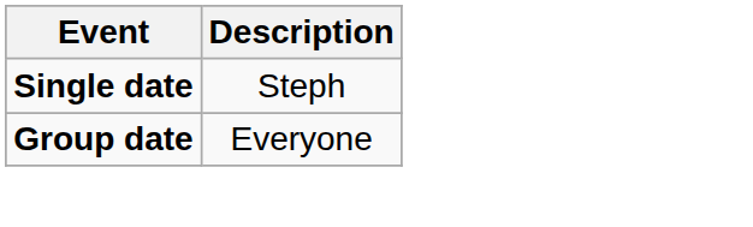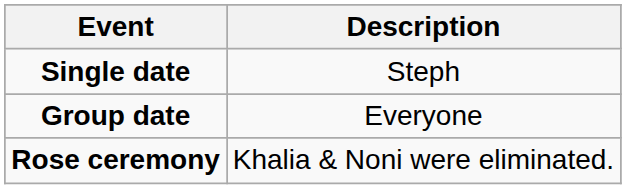+ row: Rose ceremony | Khalia & Noni were eliminated.
